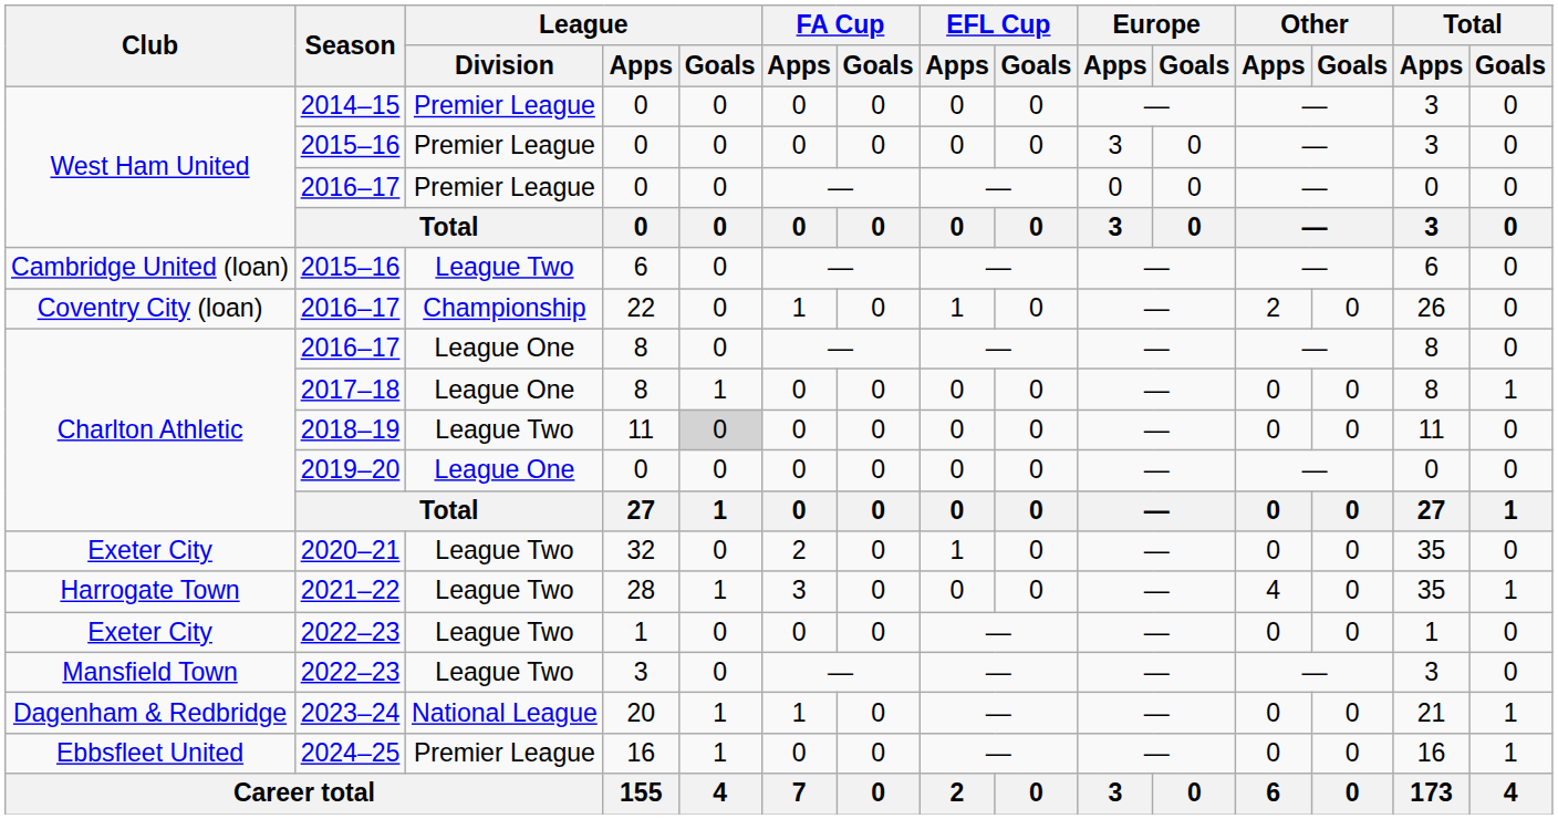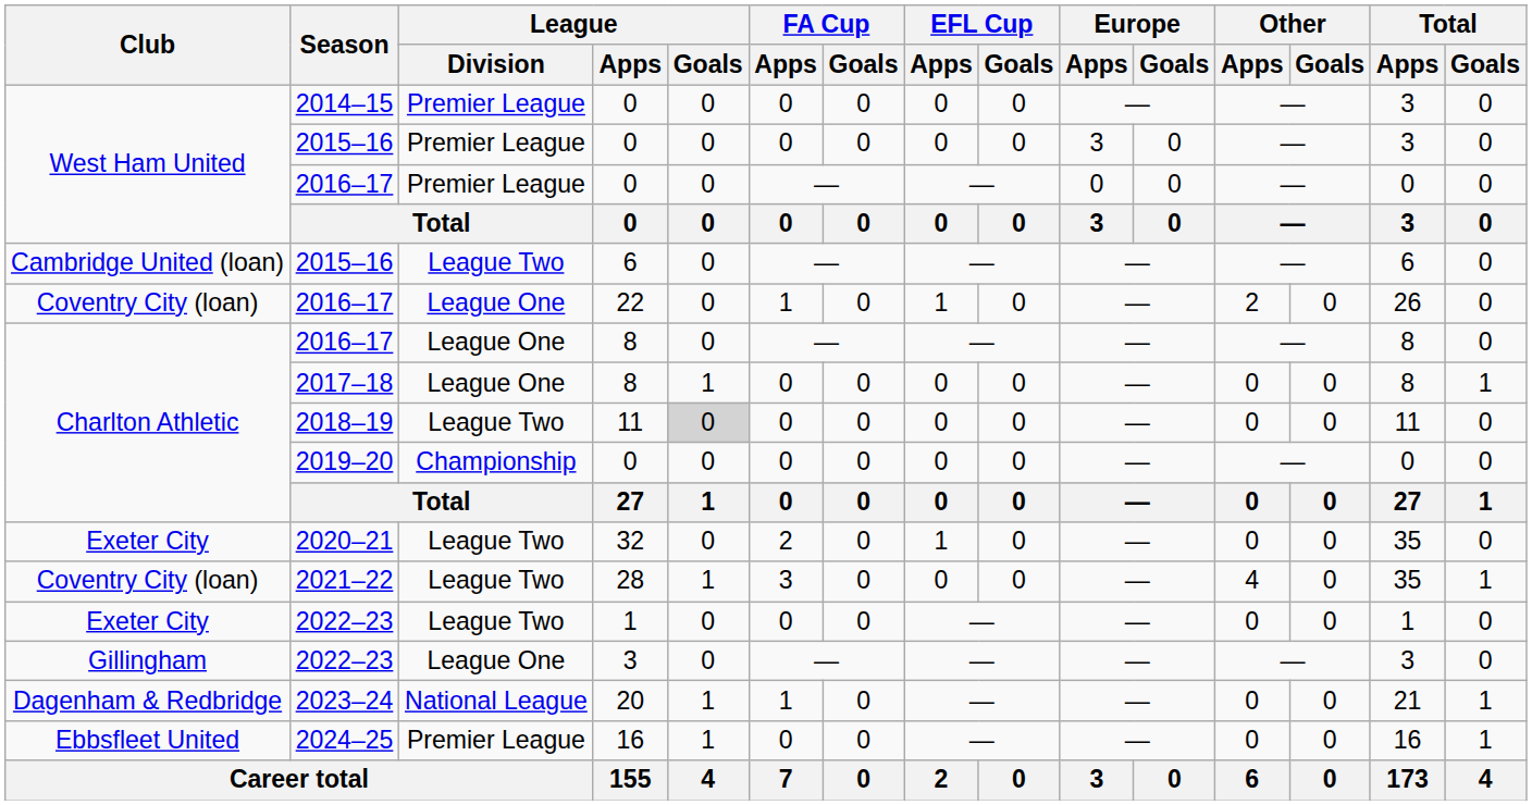2016–17 / 22 | League / Division: Championship -> League One
2019–20 | League / Division: League One -> Championship
2021–22 | Club: Harrogate Town -> Coventry City (loan)
2022–23 / 3 | Club: Mansfield Town -> Gillingham
2022–23 / 3 | League / Division: League Two -> League One
